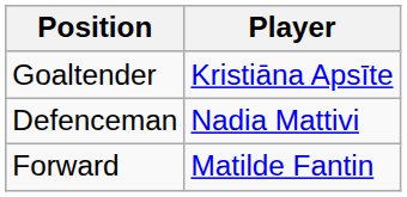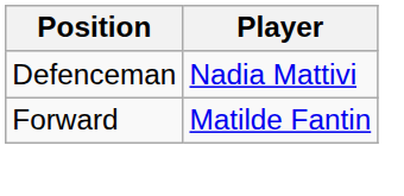- row: Goaltender | Kristiāna Apsīte
